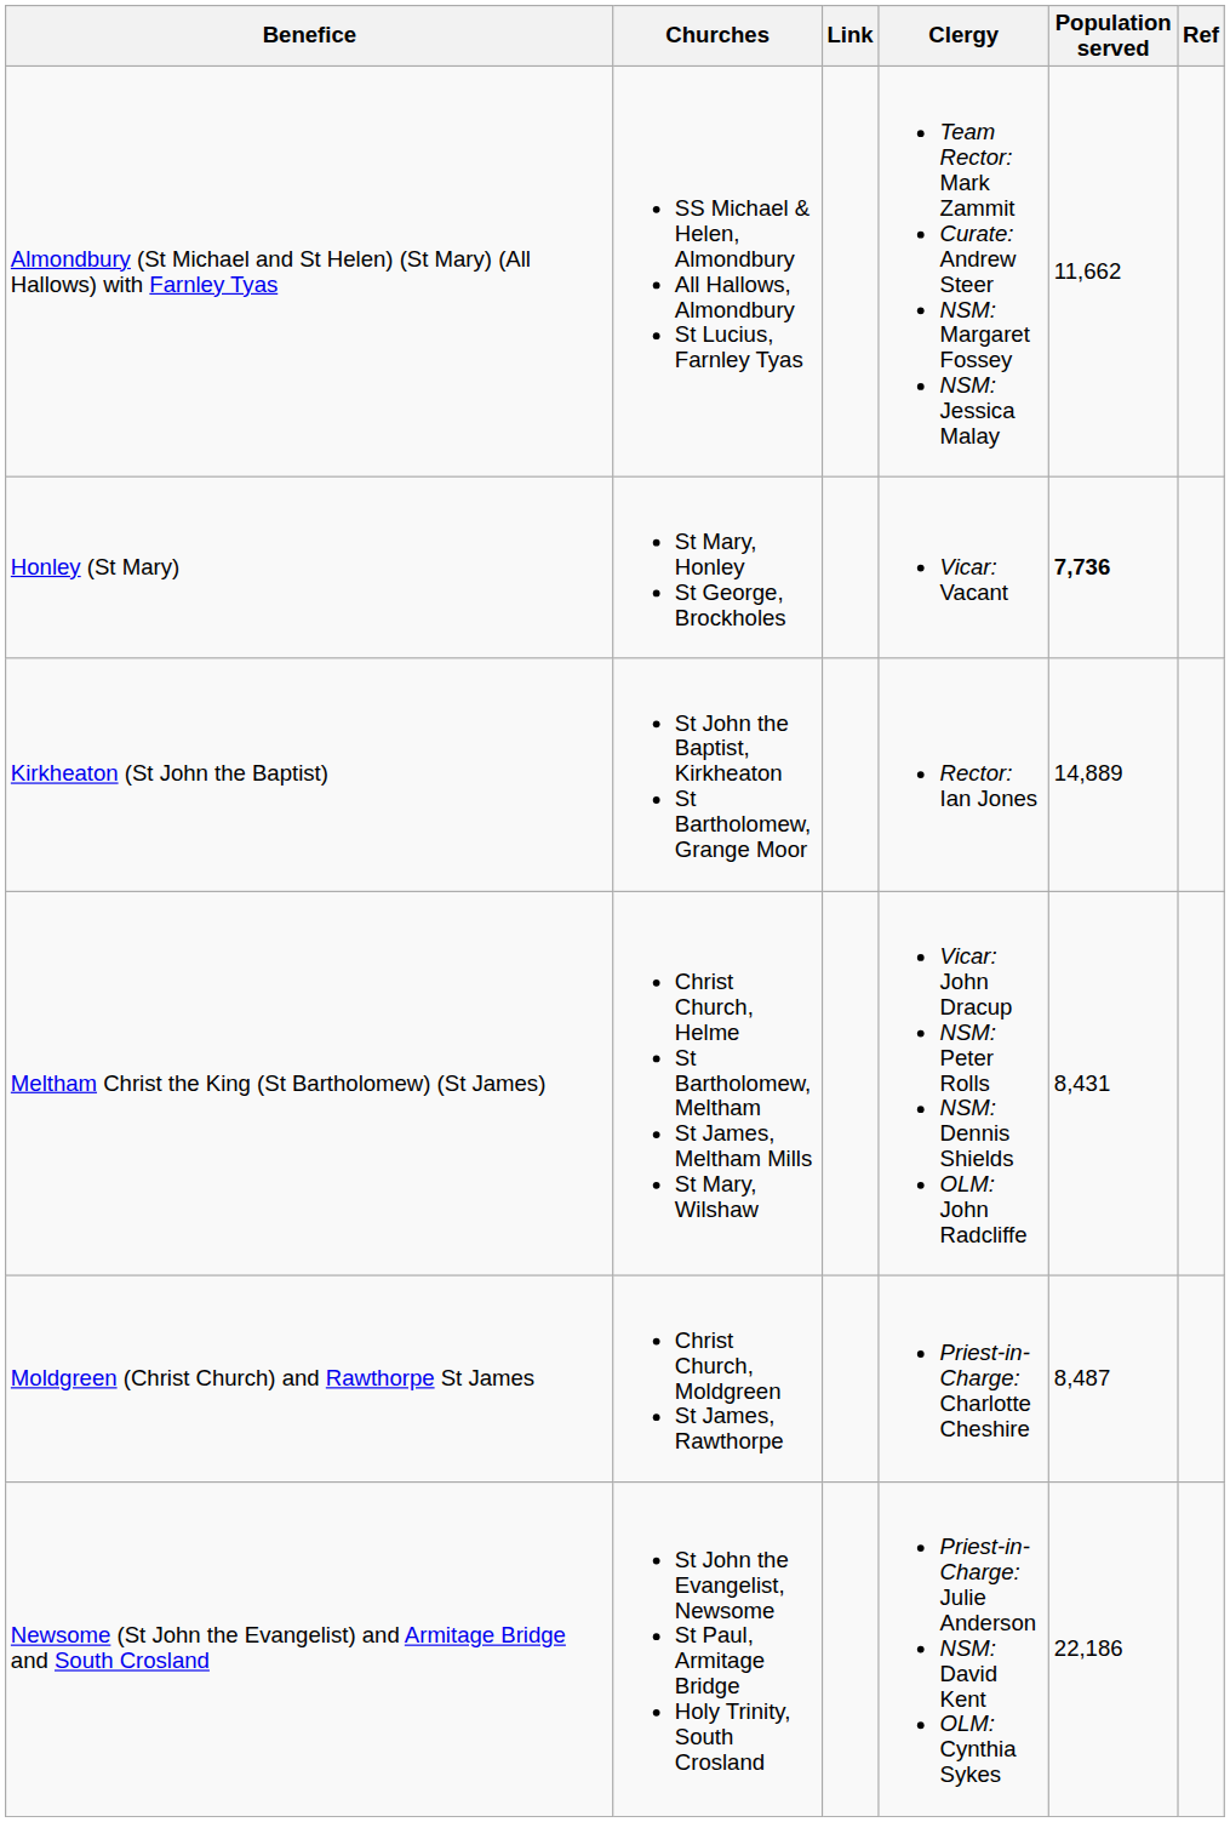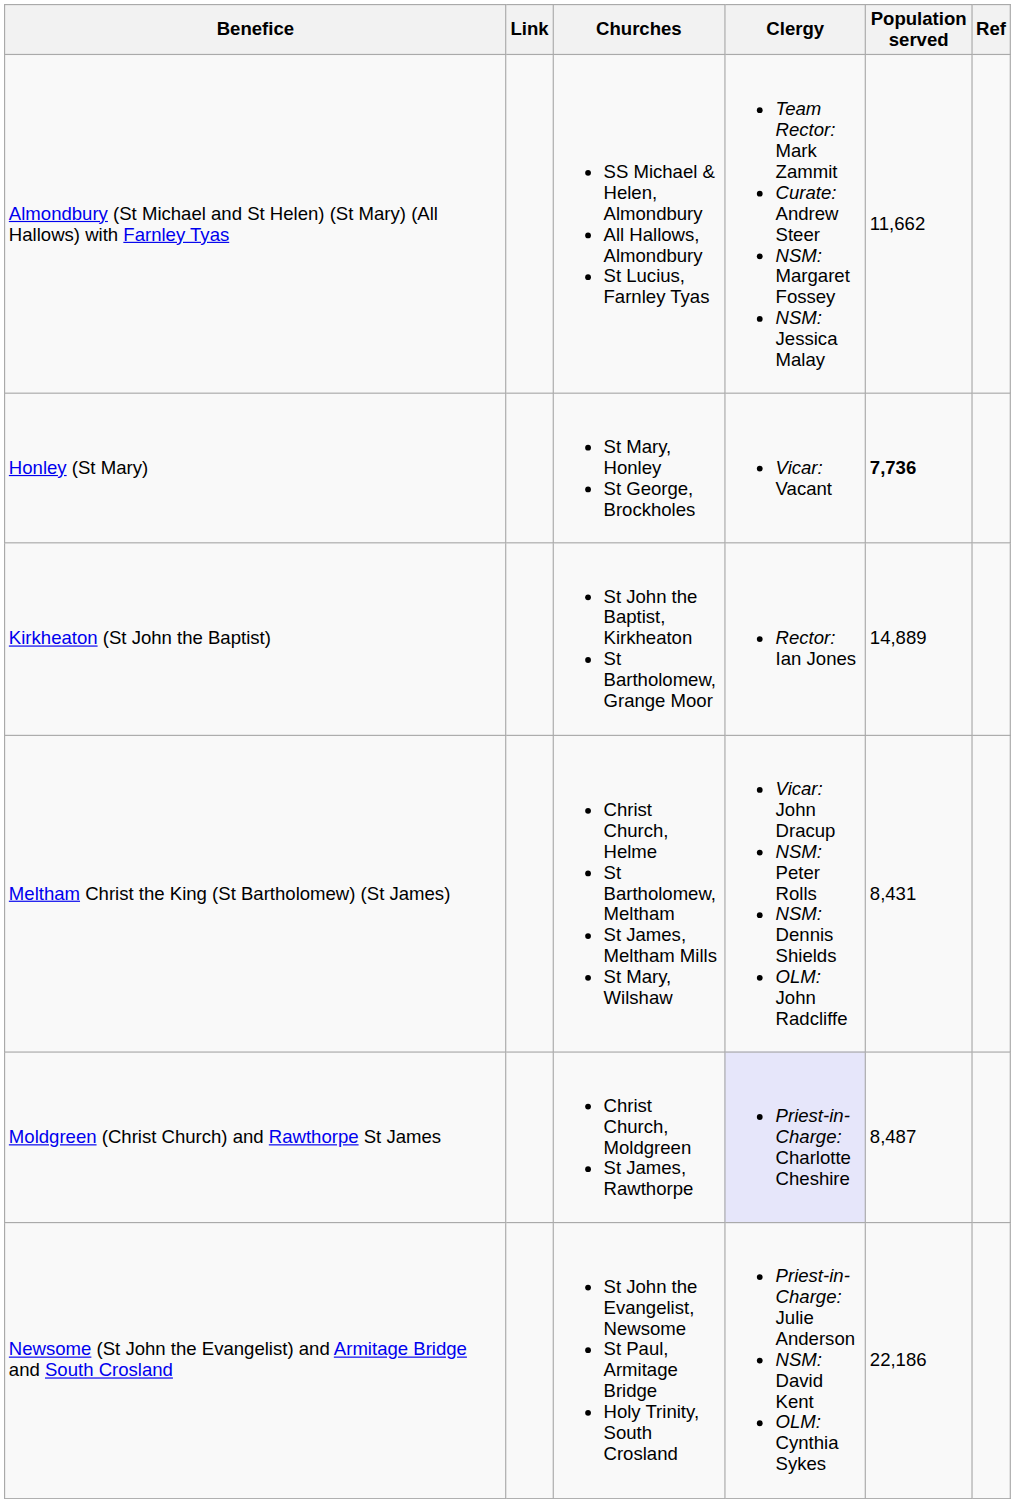columns swapped: Churches <-> Link
Moldgreen (Christ Church) and Rawthorpe St James | Clergy: no background -> lavender background
